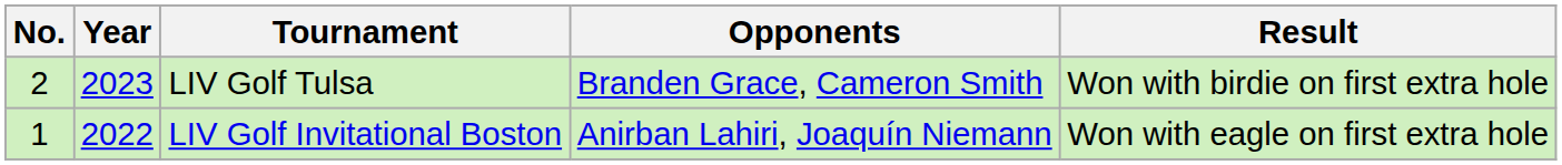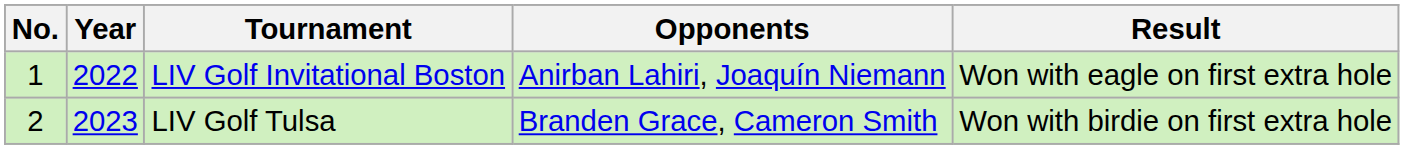rows swapped: LIV Golf Invitational Boston <-> LIV Golf Tulsa
